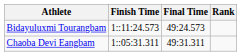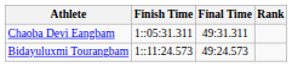rows swapped: Bidayuluxmi Tourangbam <-> Chaoba Devi Eangbam
